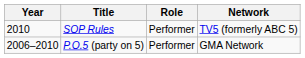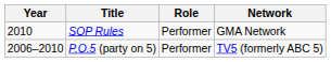SOP Rules | Network: TV5 (formerly ABC 5) -> GMA Network
P.O.5 (party on 5) | Network: GMA Network -> TV5 (formerly ABC 5)
